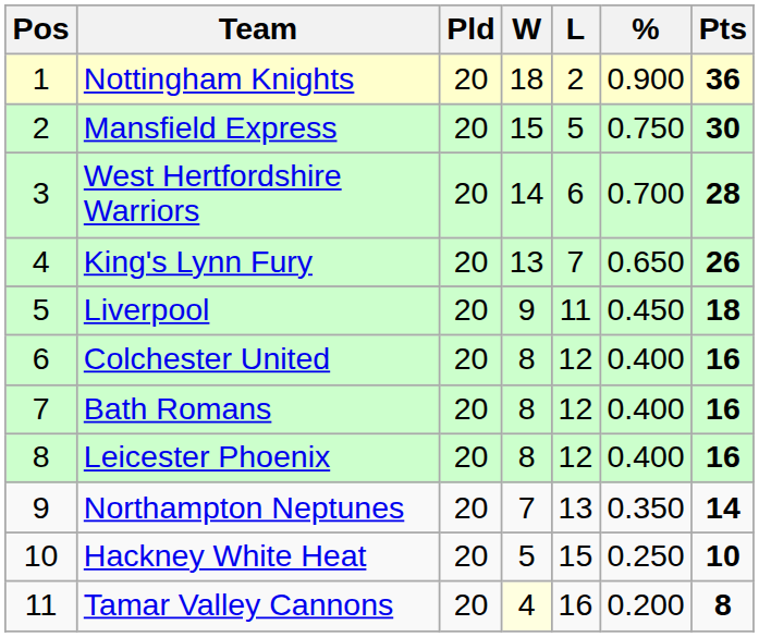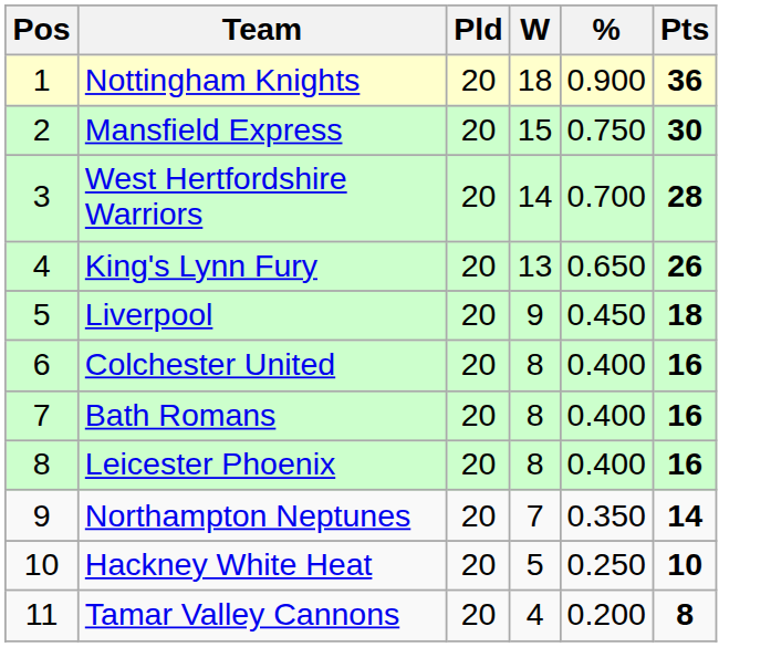- column: L | 2 | 5 | 6 | 7 | 11 | 12 | 12 | 12 | 13 | 15 | 16
Tamar Valley Cannons | W: lightyellow background -> no background
